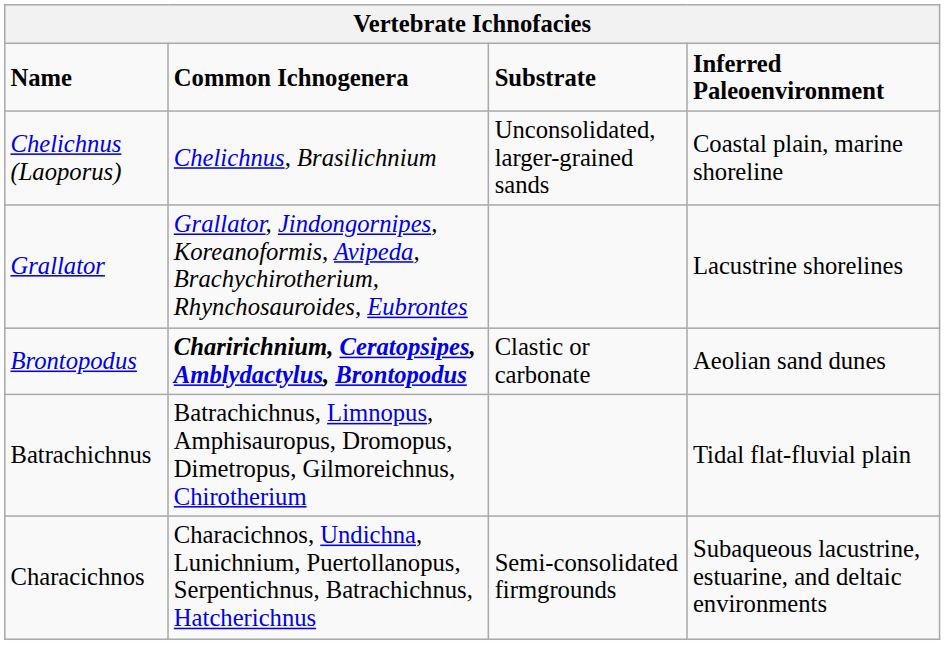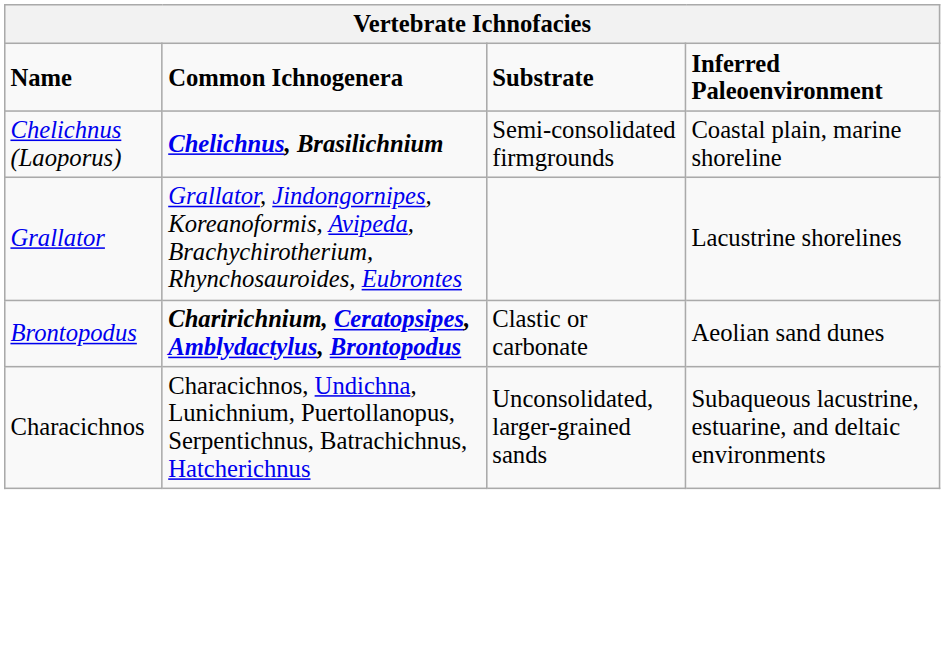Chelichnus (Laoporus) | Common Ichnogenera: normal -> bold
Chelichnus (Laoporus) | Substrate: Unconsolidated, larger-grained sands -> Semi-consolidated firmgrounds
- row: Batrachichnus | Batrachichnus, Limnopus, Amphisauropus, Dromopus, Dimetropus, Gilmoreichnus, Chirotherium | Tidal flat-fluvial plain
Characichnos | Substrate: Semi-consolidated firmgrounds -> Unconsolidated, larger-grained sands
